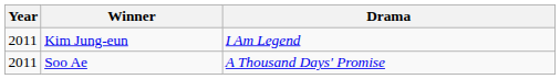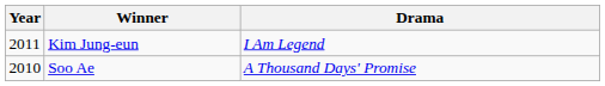Soo Ae | Year: 2011 -> 2010
